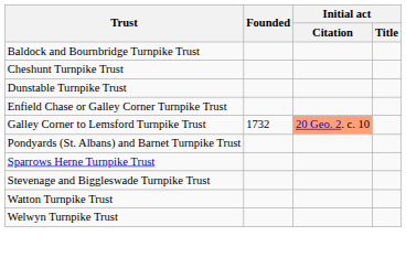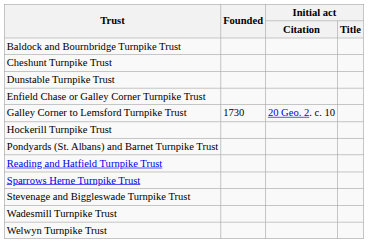Galley Corner to Lemsford Turnpike Trust | Founded: 1732 -> 1730
Galley Corner to Lemsford Turnpike Trust | Initial act / Citation: lightsalmon background -> no background
+ row: Hockerill Turnpike Trust
+ row: Reading and Hatfield Turnpike Trust
+ row: Wadesmill Turnpike Trust
- row: Watton Turnpike Trust
